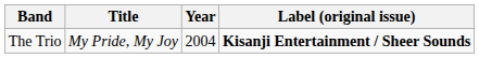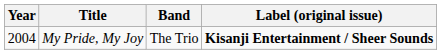columns swapped: Year <-> Band
